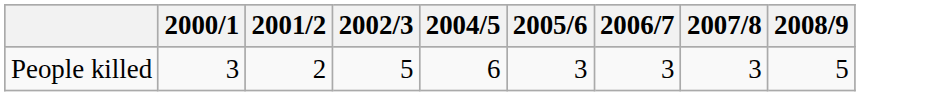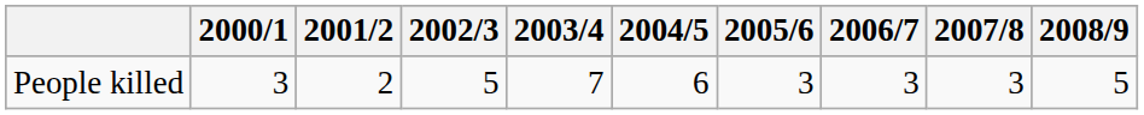+ column: 2003/4 | 7
